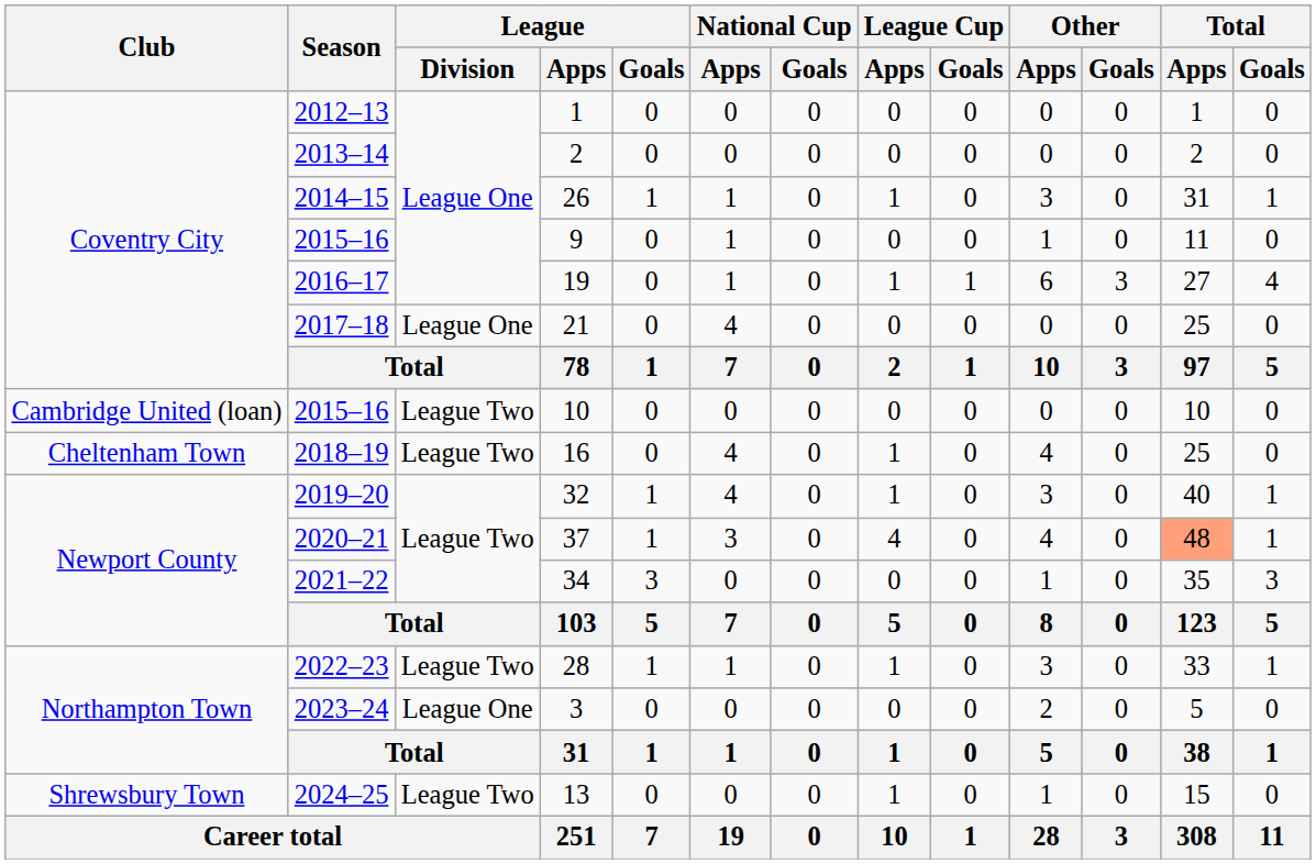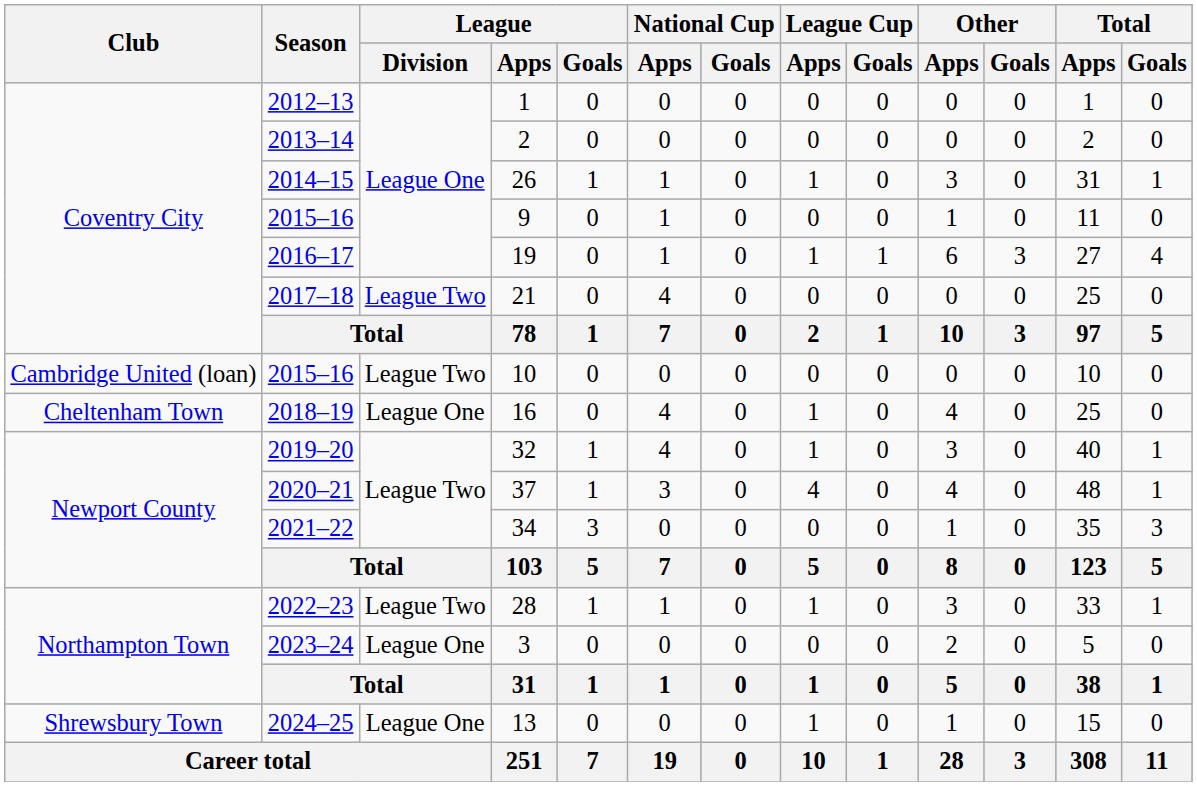21 | League / Division: League One -> League Two
16 | League / Division: League Two -> League One
37 | Total / Apps: lightsalmon background -> no background
13 | League / Division: League Two -> League One
